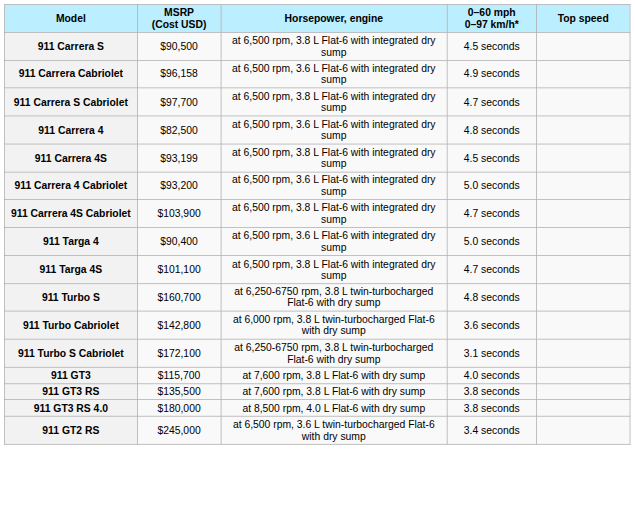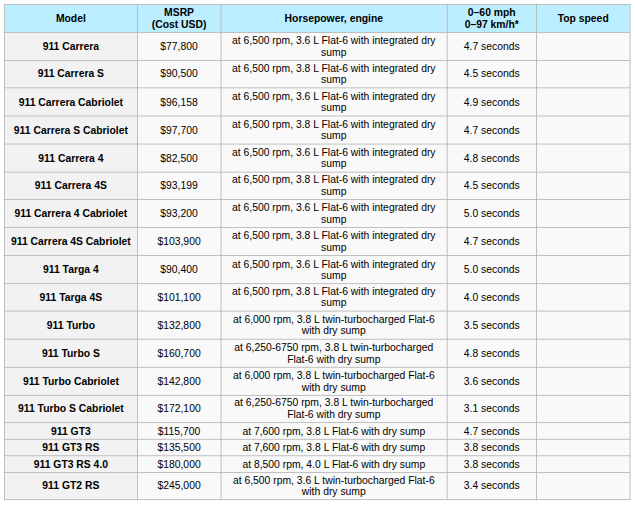+ row: 911 Carrera | $77,800 | at 6,500 rpm, 3.6 L Flat-6 with integrated dry sump | 4.7 seconds
911 Targa 4S | 0–60 mph 0–97 km/h*: 4.7 seconds -> 4.0 seconds
+ row: 911 Turbo | $132,800 | at 6,000 rpm, 3.8 L twin-turbocharged Flat-6 with dry sump | 3.5 seconds
911 GT3 | 0–60 mph 0–97 km/h*: 4.0 seconds -> 4.7 seconds
